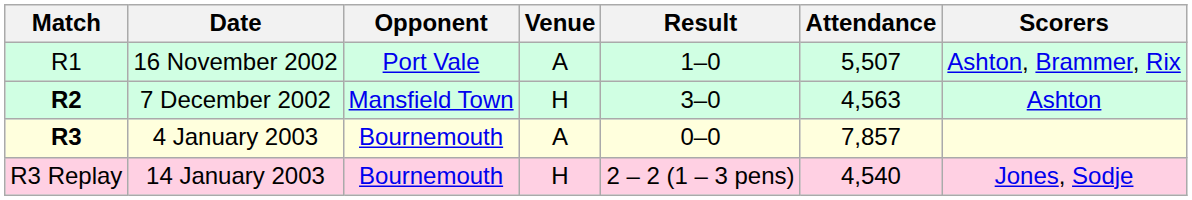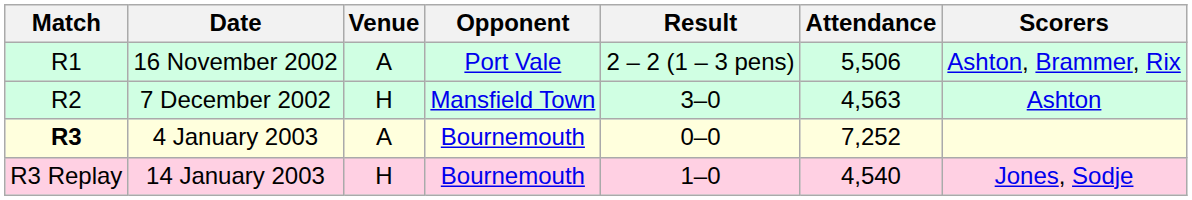columns swapped: Opponent <-> Venue
16 November 2002 | Result: 1–0 -> 2 – 2 (1 – 3 pens)
16 November 2002 | Attendance: 5,507 -> 5,506
7 December 2002 | Match: bold -> normal
4 January 2003 | Attendance: 7,857 -> 7,252
14 January 2003 | Result: 2 – 2 (1 – 3 pens) -> 1–0
